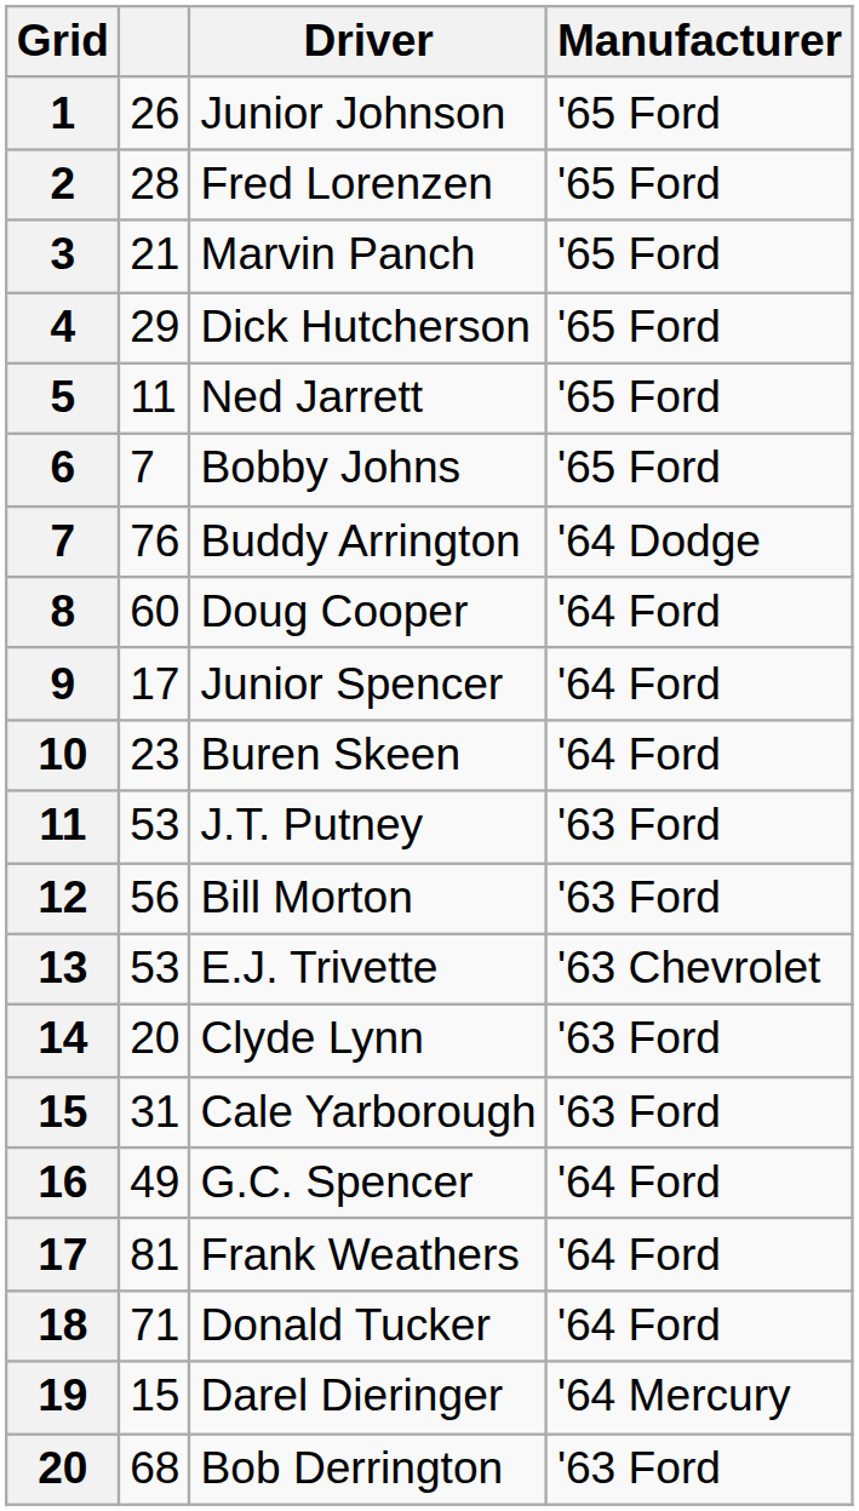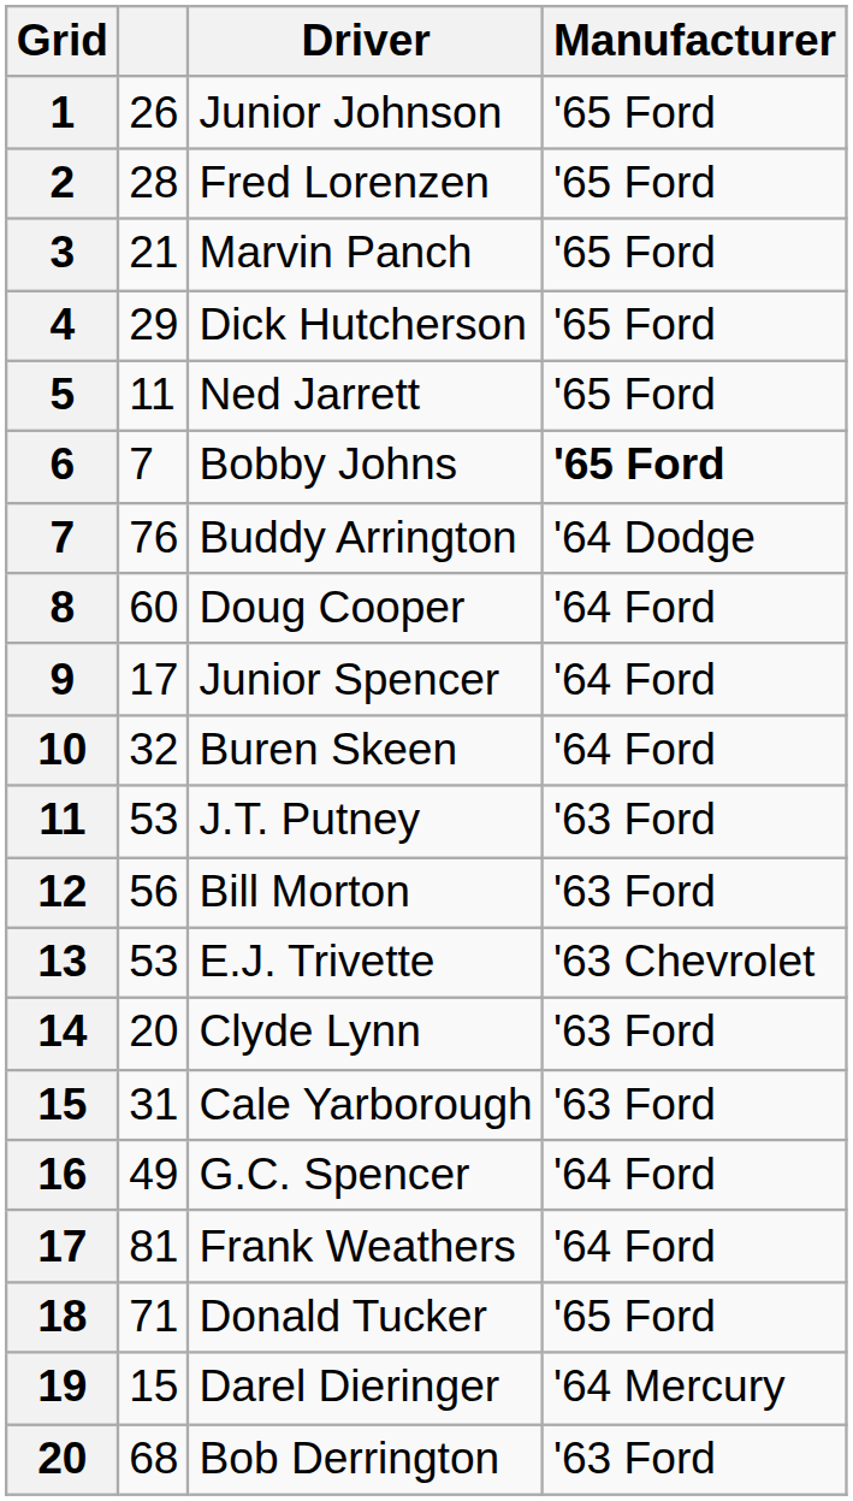Bobby Johns | Manufacturer: normal -> bold
Buren Skeen | column 2: 23 -> 32
Donald Tucker | Manufacturer: '64 Ford -> '65 Ford
